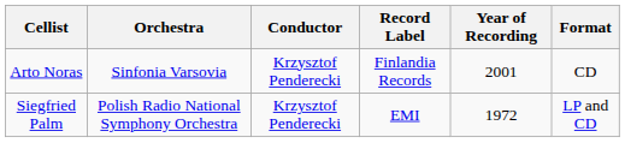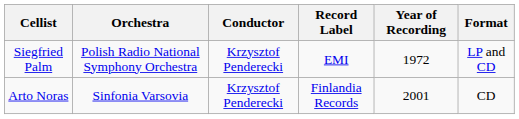rows swapped: Siegfried Palm <-> Arto Noras
